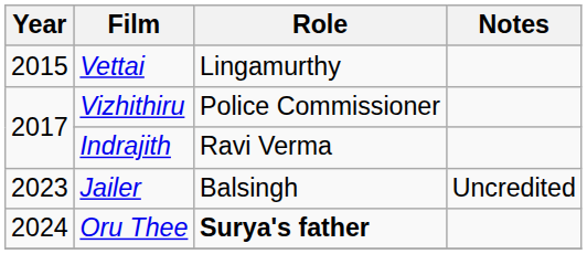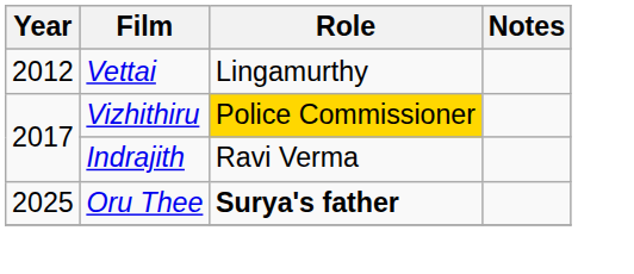Vettai | Year: 2015 -> 2012
Vizhithiru | Role: no background -> gold background
- row: 2023 | Jailer | Balsingh | Uncredited
Oru Thee | Year: 2024 -> 2025
